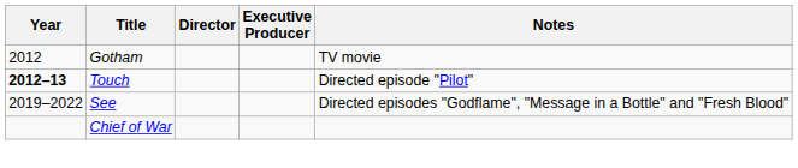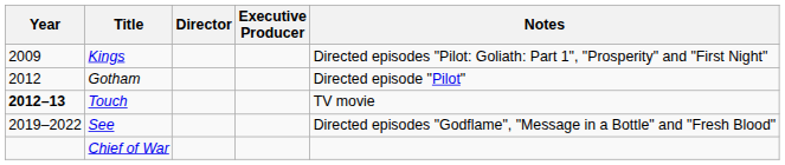+ row: 2009 | Kings | Directed episodes "Pilot: Goliath: Part 1", "Prosperity" and "First Night"
Gotham | Notes: TV movie -> Directed episode "Pilot"
Touch | Notes: Directed episode "Pilot" -> TV movie
